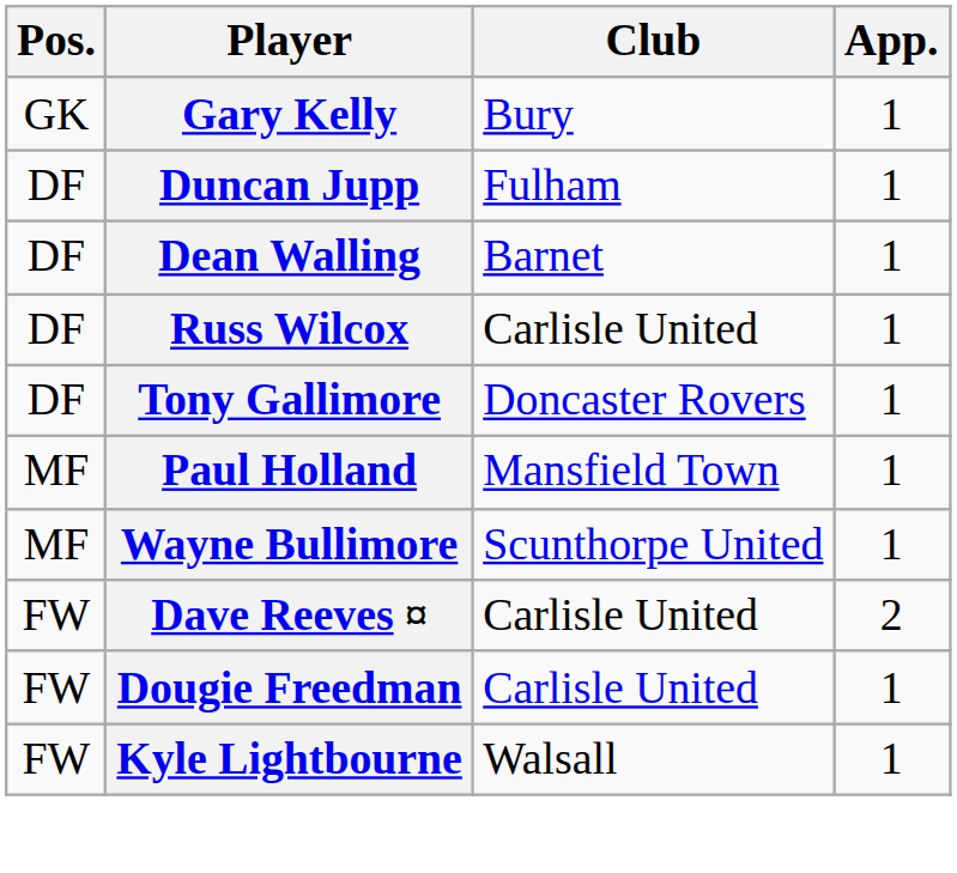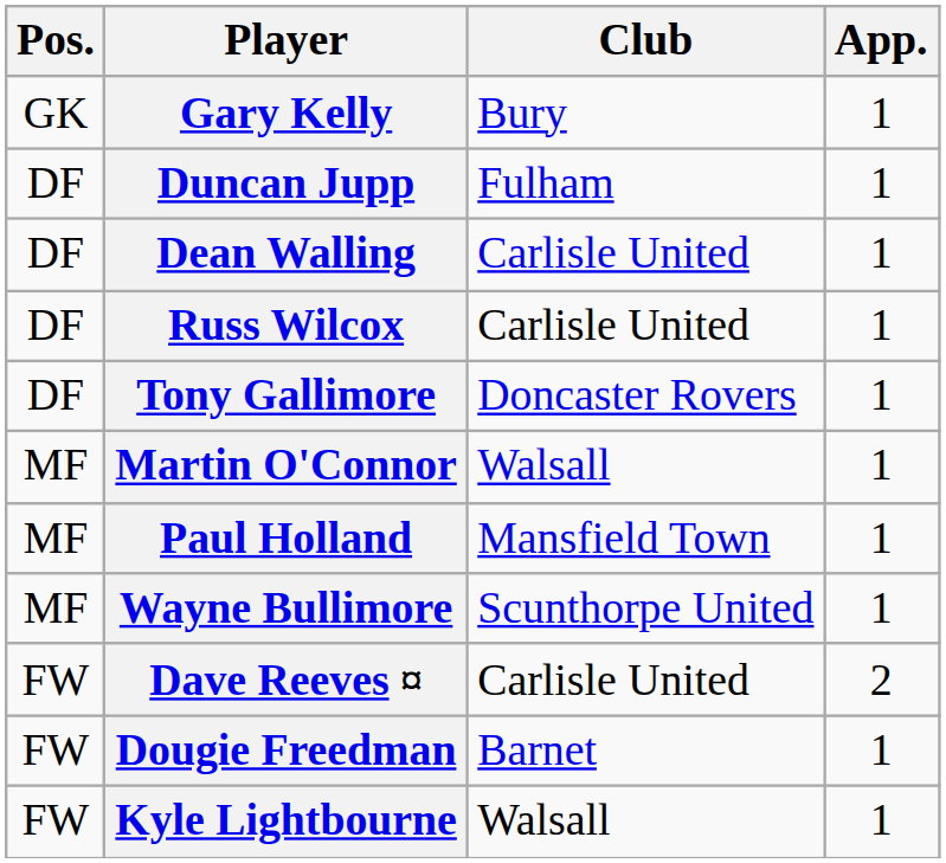Dean Walling | Club: Barnet -> Carlisle United
+ row: MF | Martin O'Connor | Walsall | 1
Dougie Freedman | Club: Carlisle United -> Barnet
